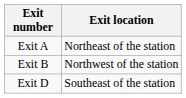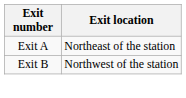- row: Exit D | Southeast of the station
